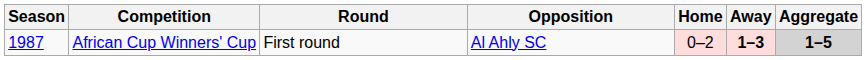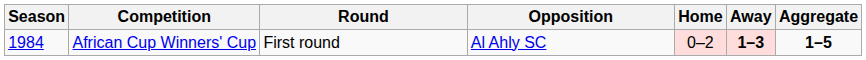African Cup Winners' Cup | Season: 1987 -> 1984
African Cup Winners' Cup | Aggregate: lightgrey background -> no background
